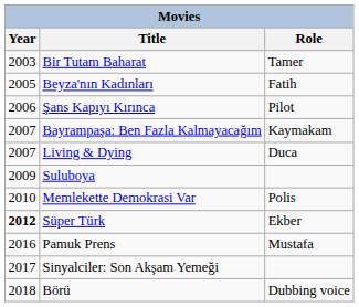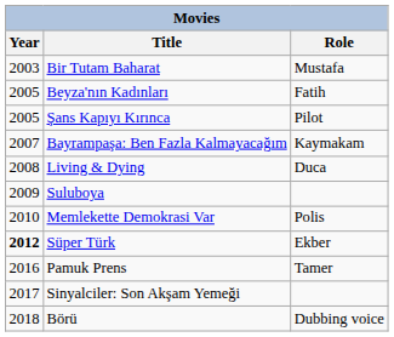Bir Tutam Baharat | Role: Tamer -> Mustafa
Şans Kapıyı Kırınca | Year: 2006 -> 2005
Living & Dying | Year: 2007 -> 2008
Pamuk Prens | Role: Mustafa -> Tamer
